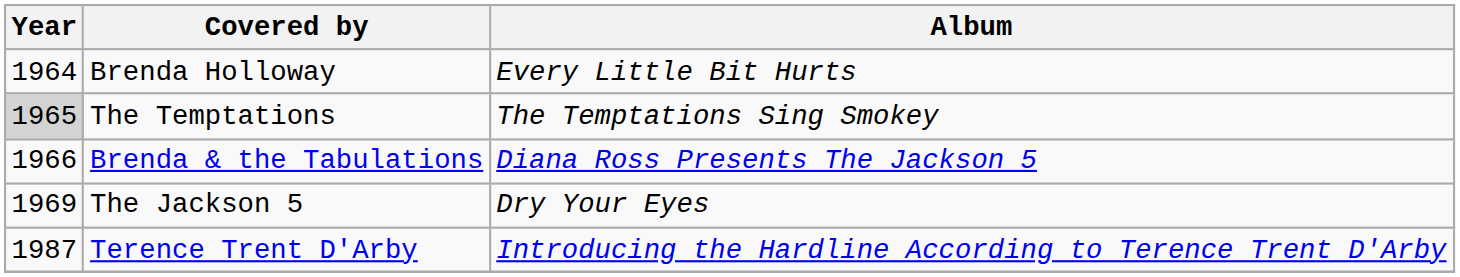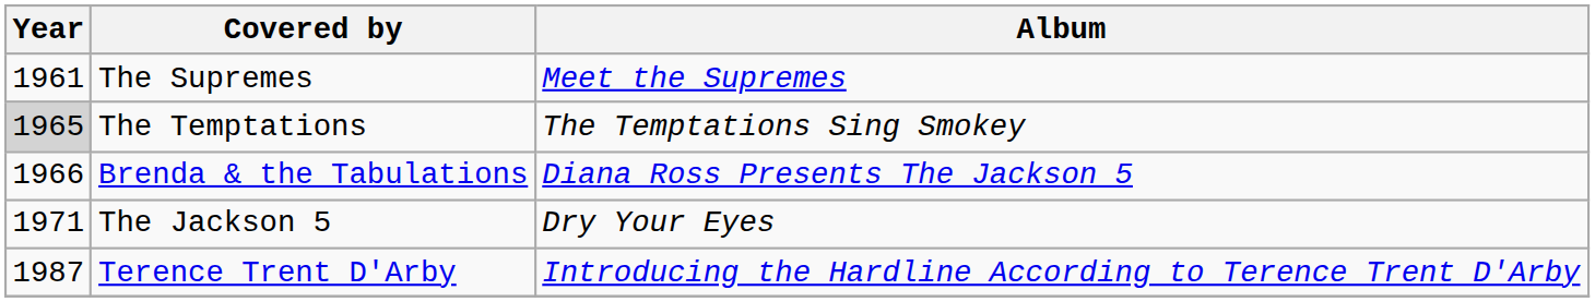+ row: 1961 | The Supremes | Meet the Supremes
- row: 1964 | Brenda Holloway | Every Little Bit Hurts
The Jackson 5 | Year: 1969 -> 1971
